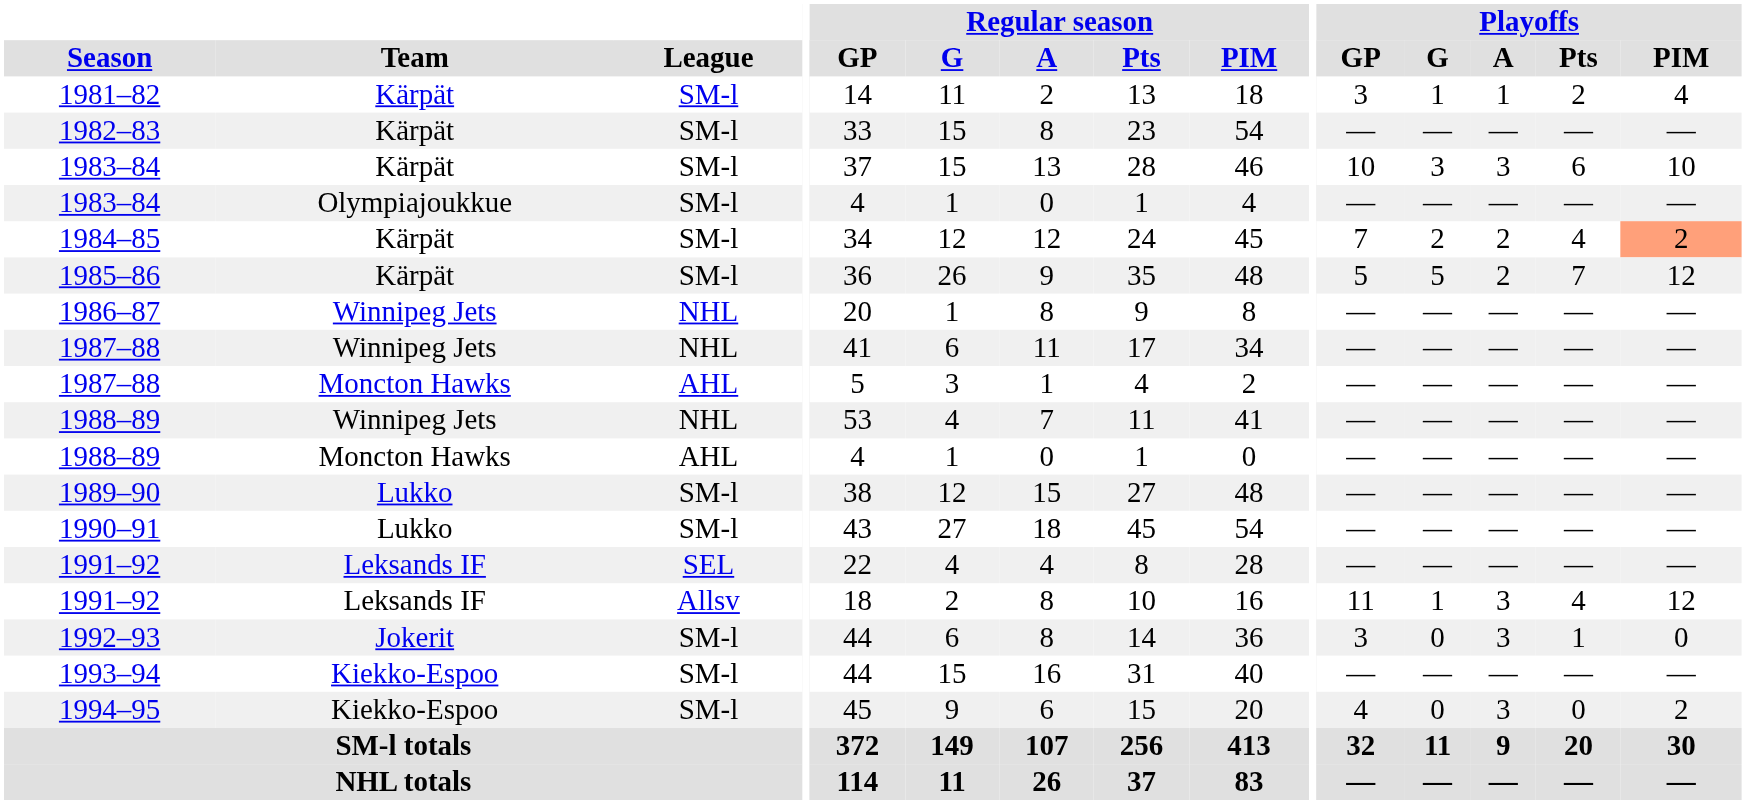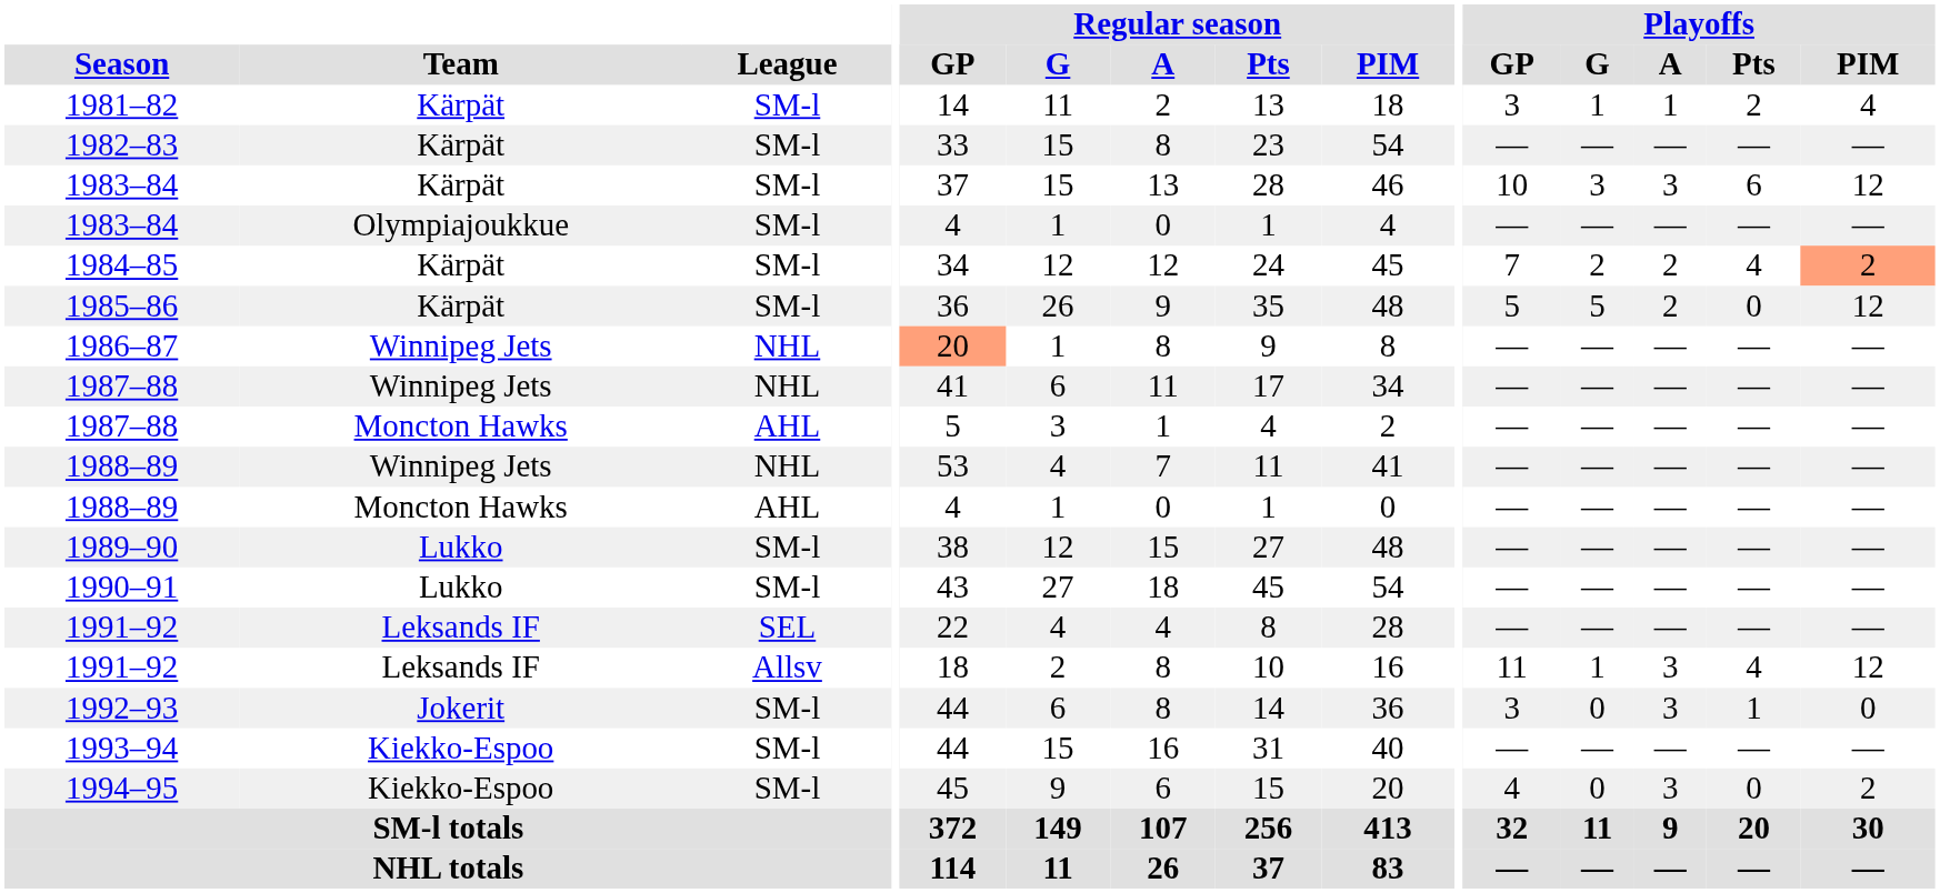1983–84 / Kärpät | Playoffs / PIM: 10 -> 12
1985–86 | Playoffs / Pts: 7 -> 0
1986–87 | Regular season / GP: no background -> lightsalmon background
